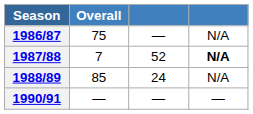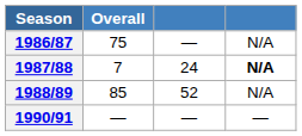1987/88 | column 3: 52 -> 24
1988/89 | column 3: 24 -> 52
